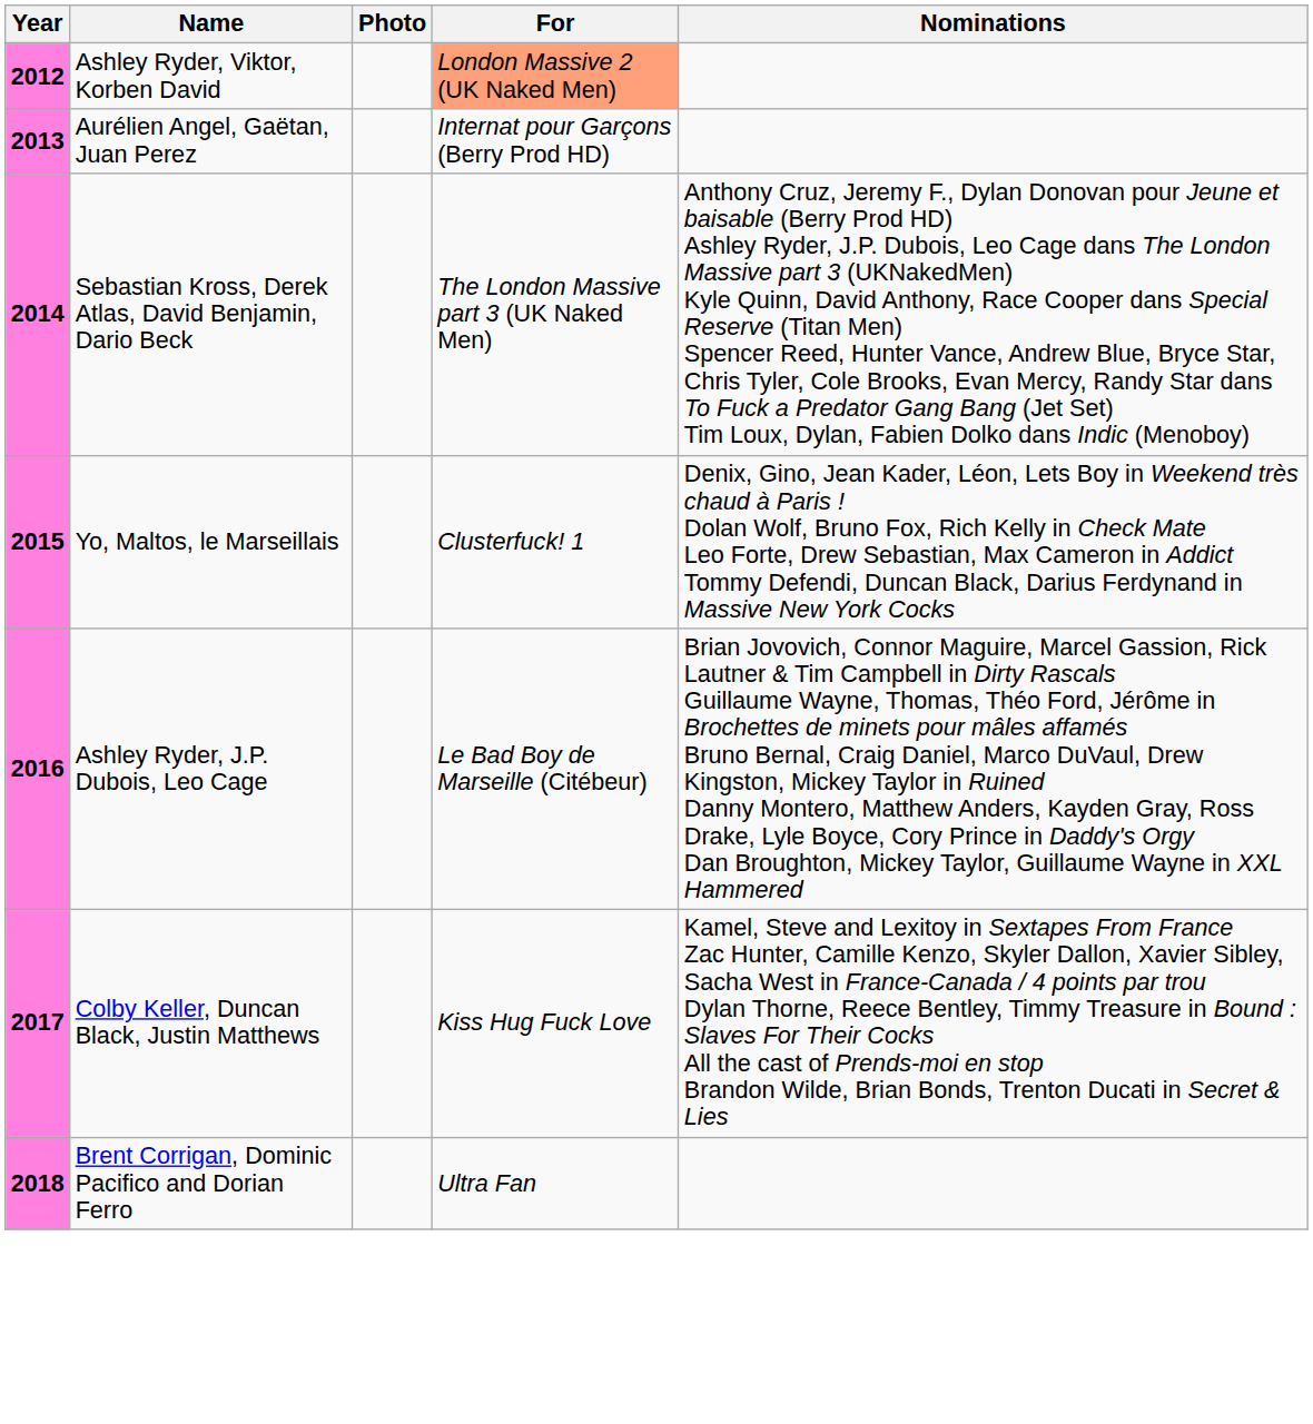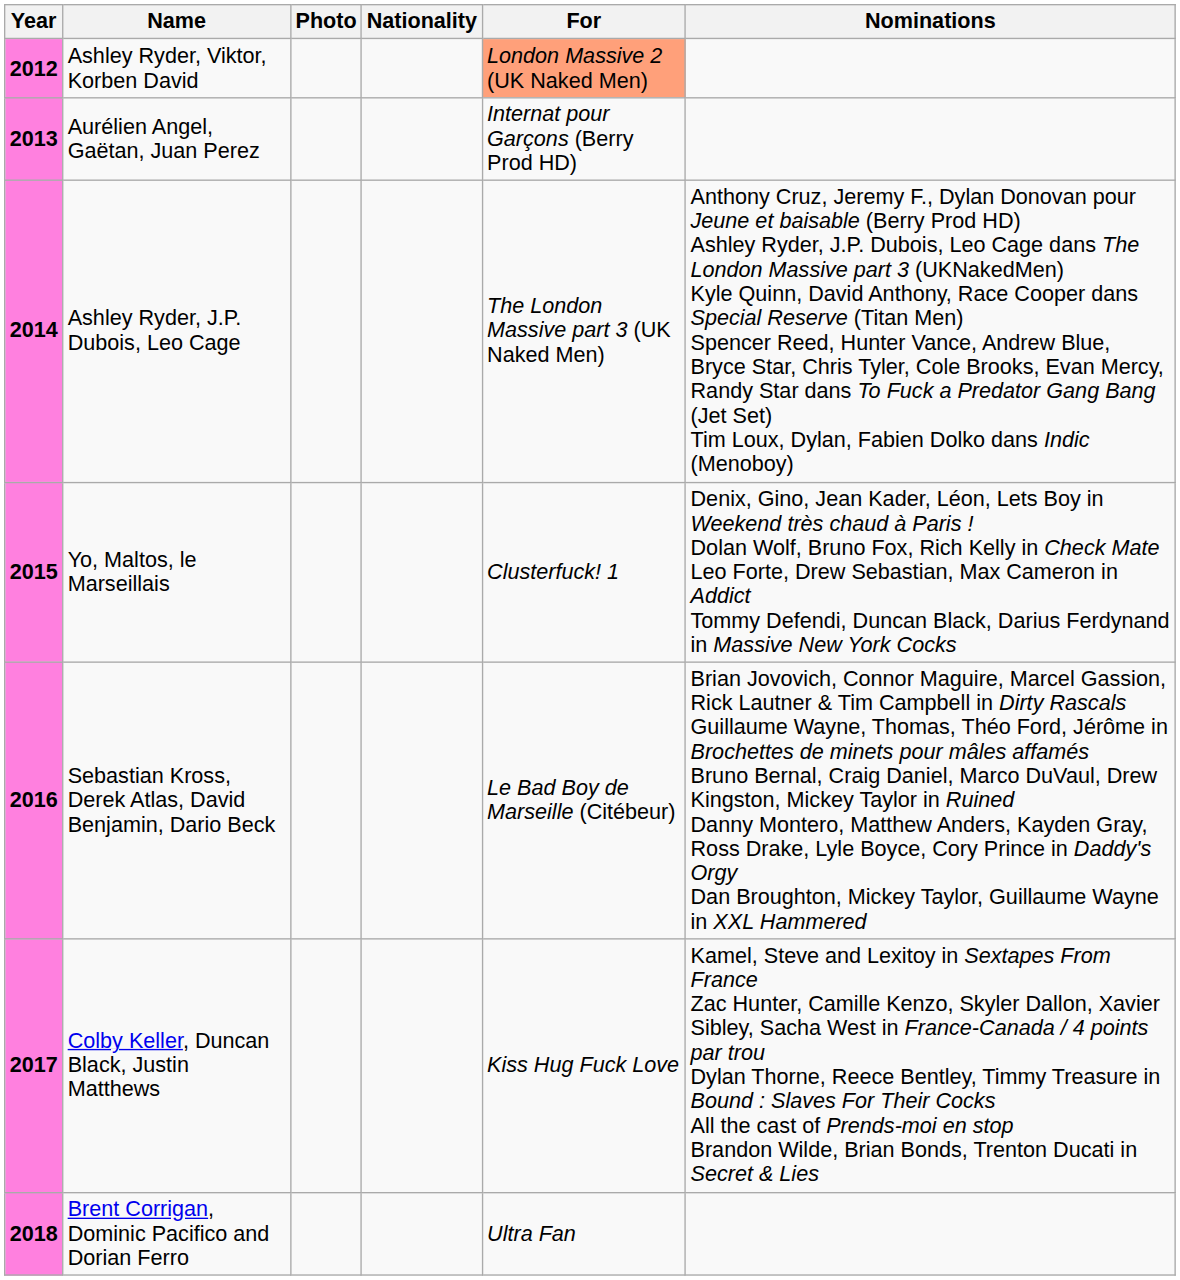+ column: Nationality
2014 | Name: Sebastian Kross, Derek Atlas, David Benjamin, Dario Beck -> Ashley Ryder, J.P. Dubois, Leo Cage
2016 | Name: Ashley Ryder, J.P. Dubois, Leo Cage -> Sebastian Kross, Derek Atlas, David Benjamin, Dario Beck
